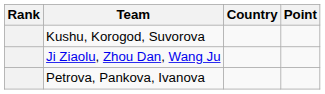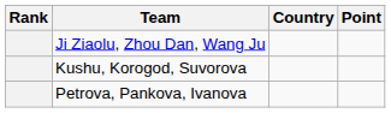rows swapped: Ji Ziaolu, Zhou Dan, Wang Ju <-> Kushu, Korogod, Suvorova
